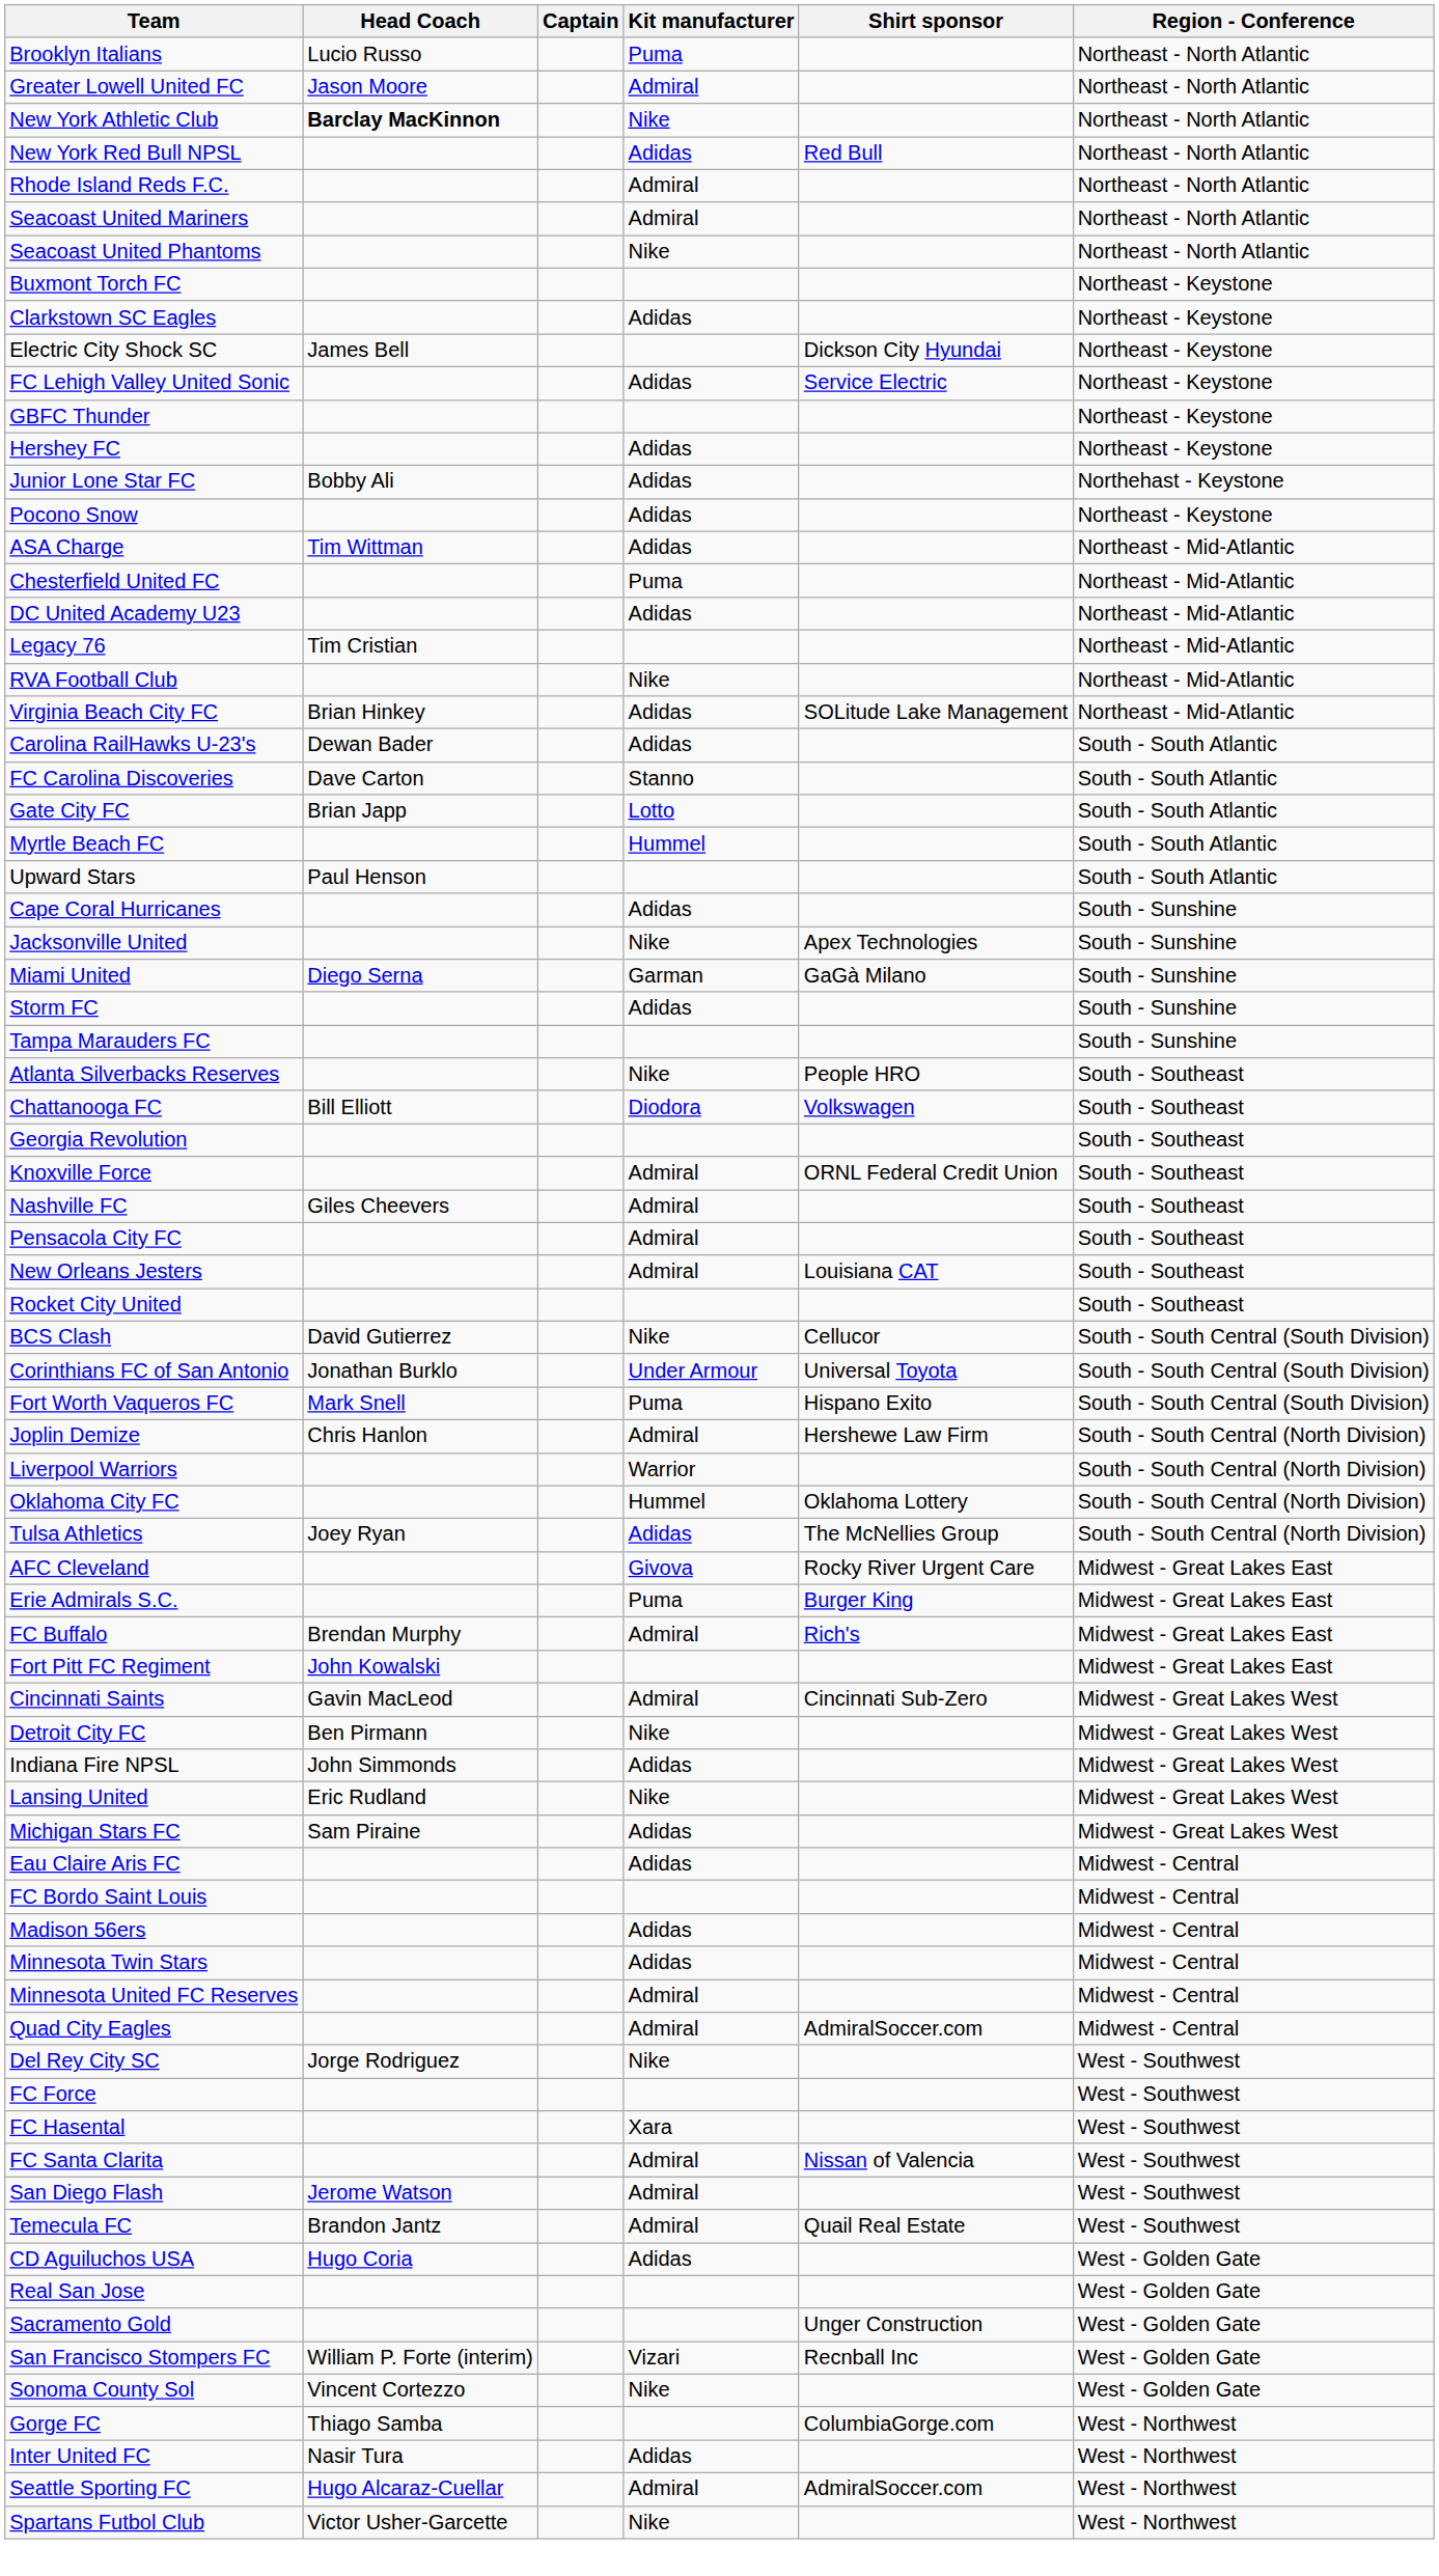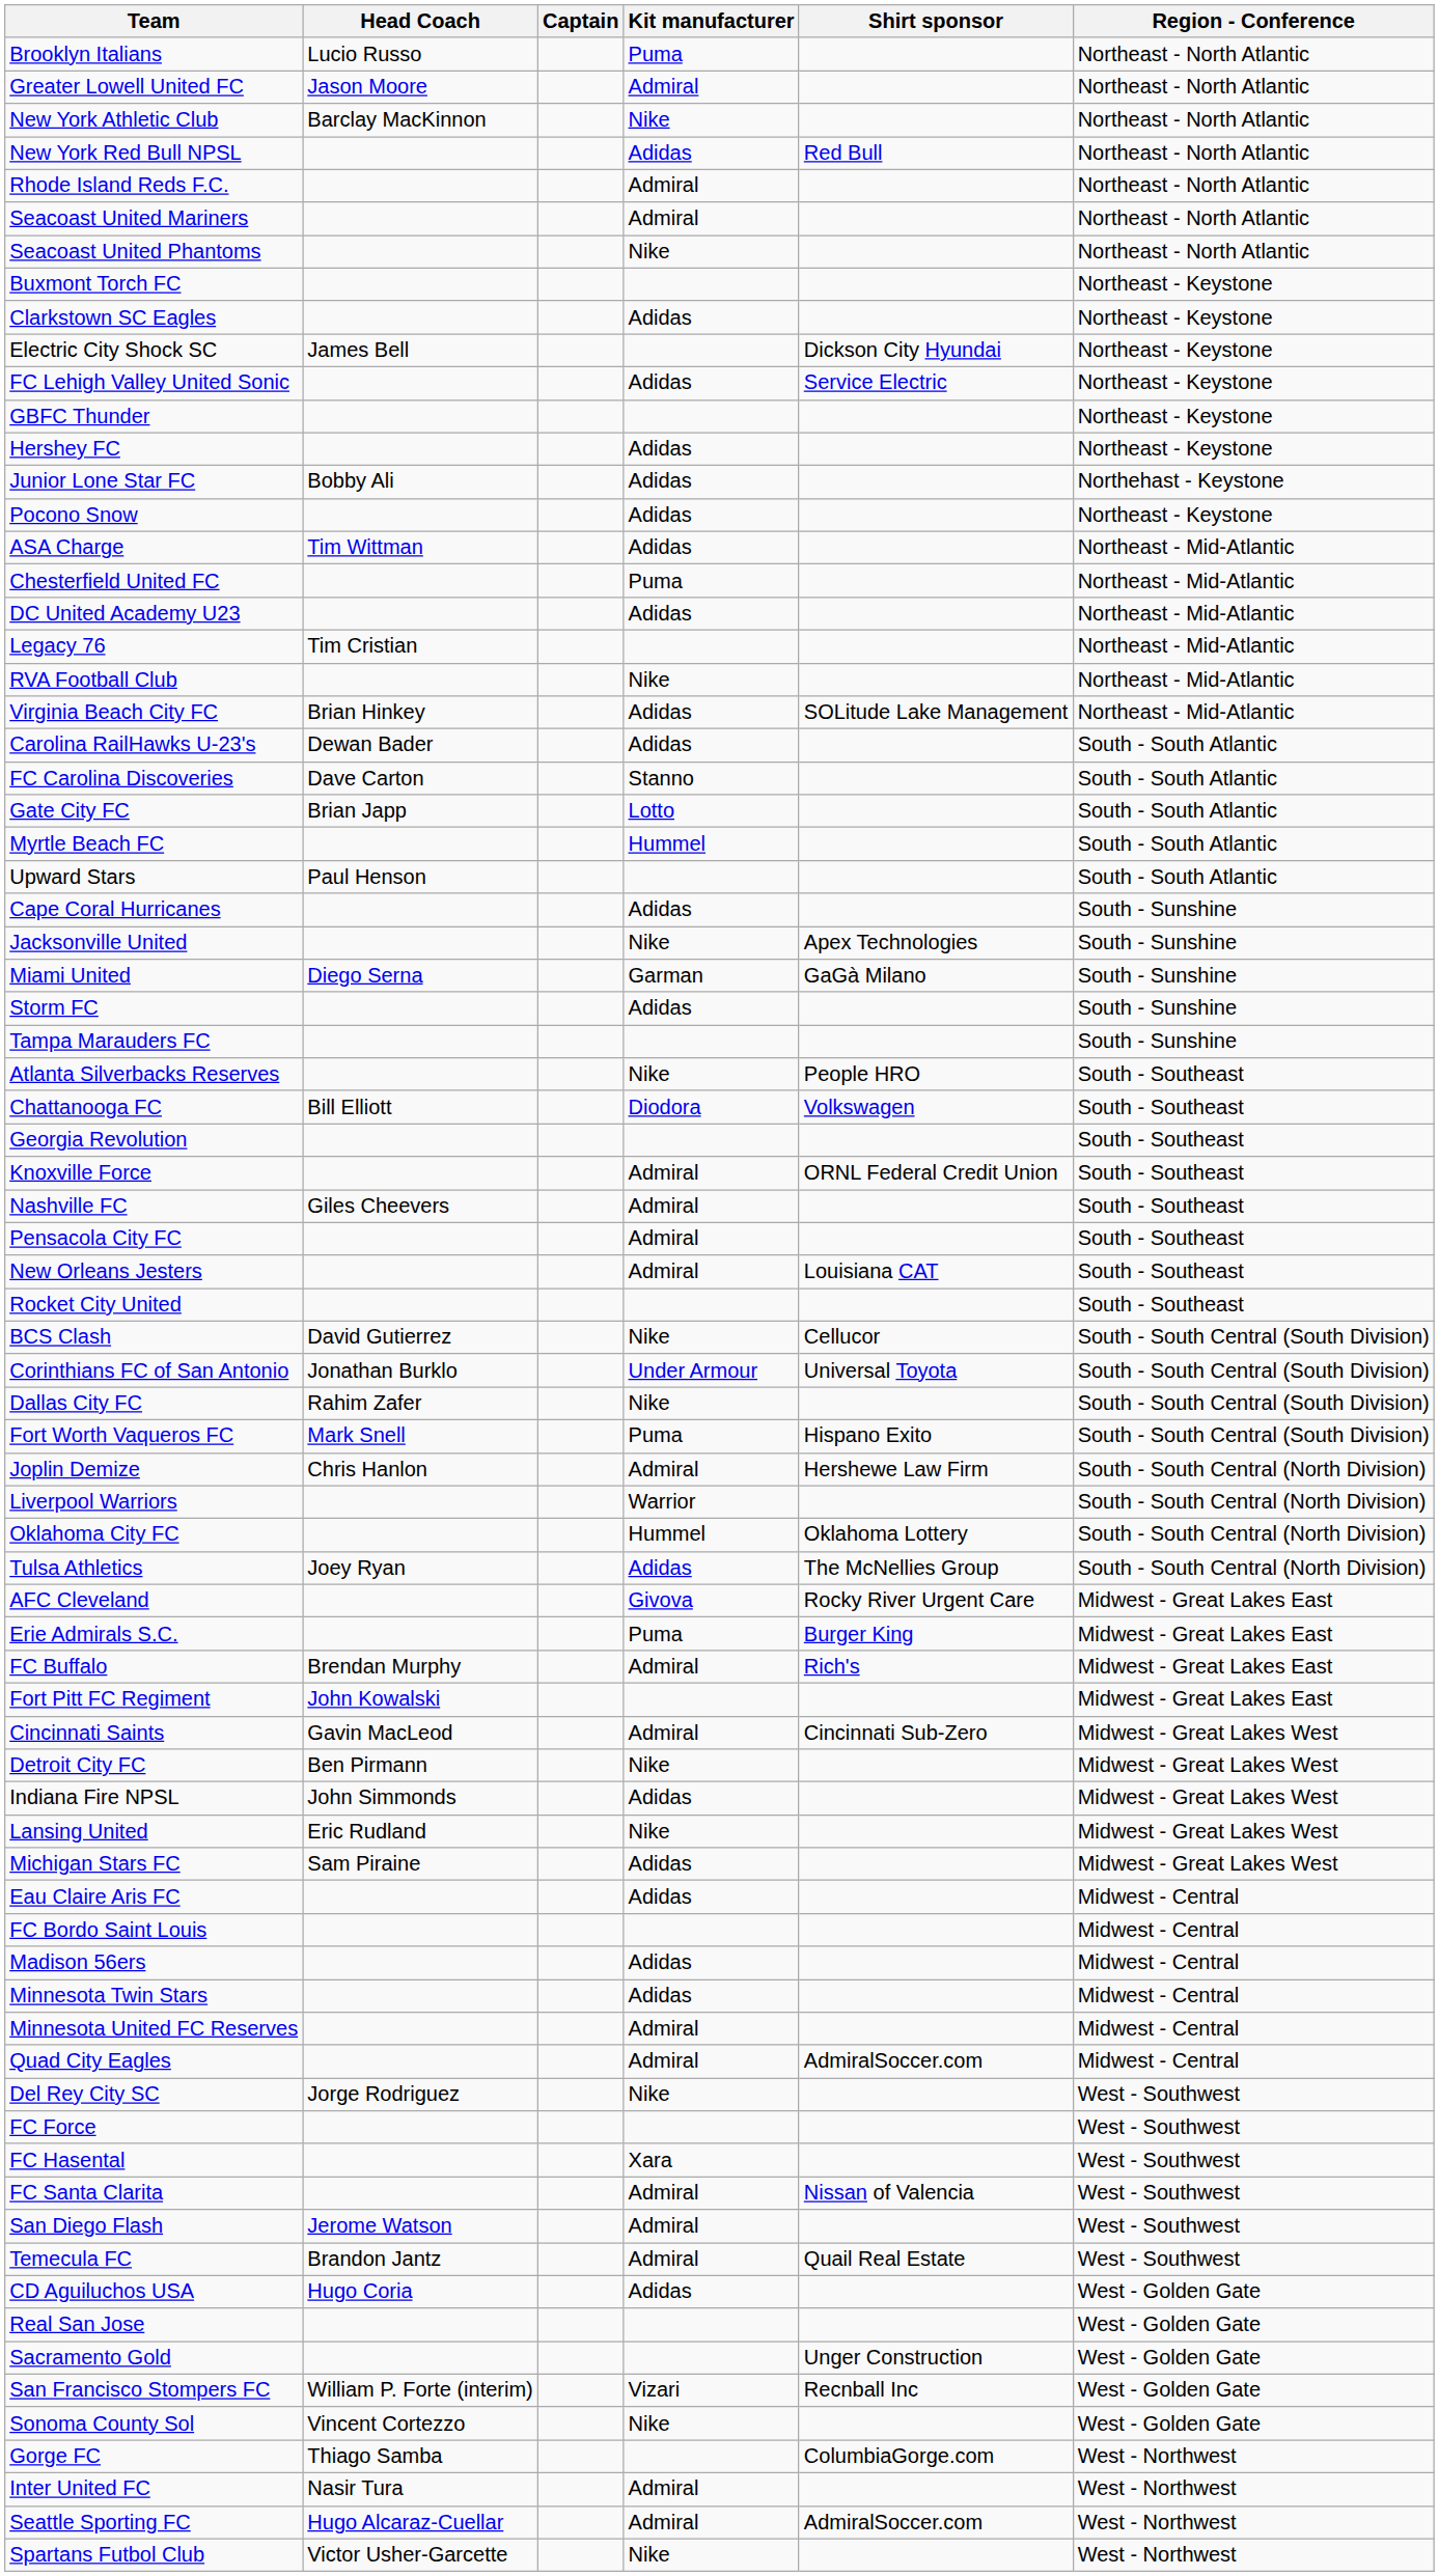New York Athletic Club | Head Coach: bold -> normal
+ row: Dallas City FC | Rahim Zafer | Nike | South - South Central (South Division)
Inter United FC | Kit manufacturer: Adidas -> Admiral
